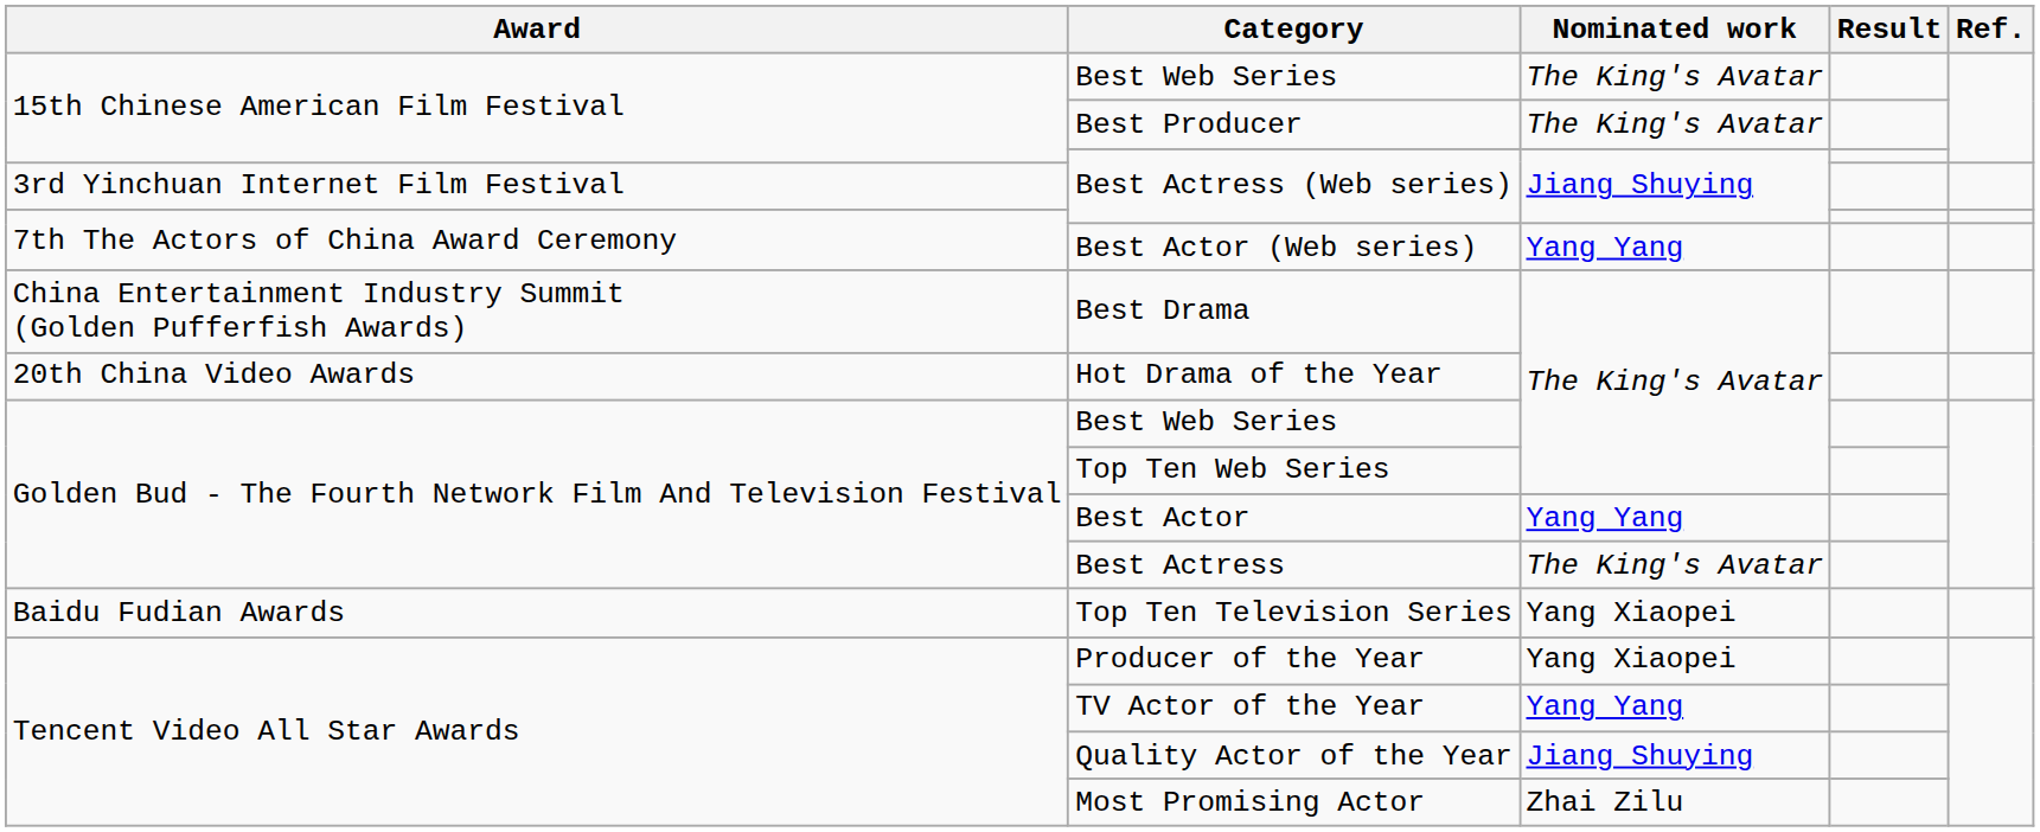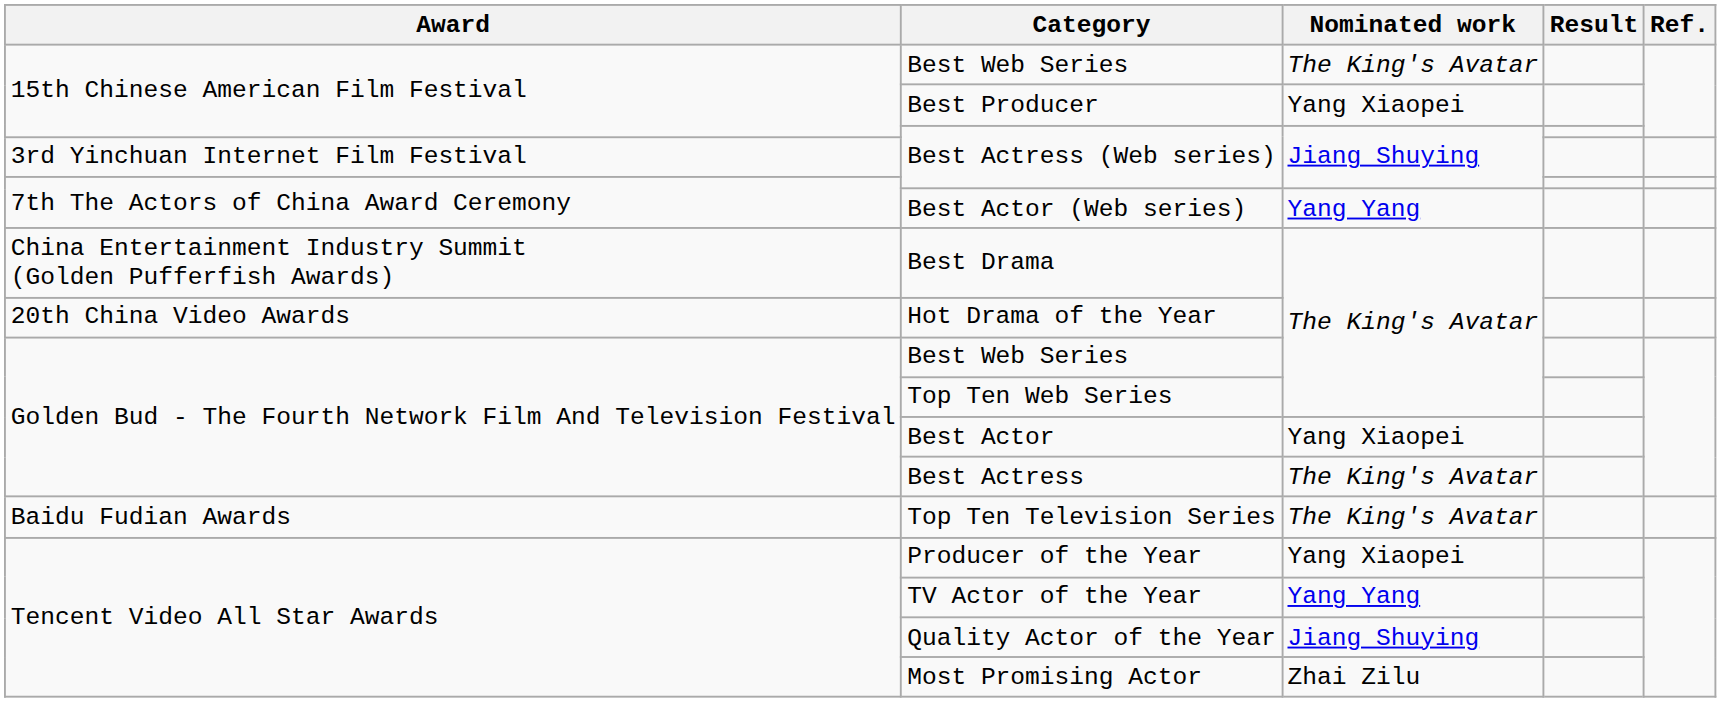Best Producer | Nominated work: The King's Avatar -> Yang Xiaopei
Best Actor | Nominated work: Yang Yang -> Yang Xiaopei
Top Ten Television Series | Nominated work: Yang Xiaopei -> The King's Avatar
